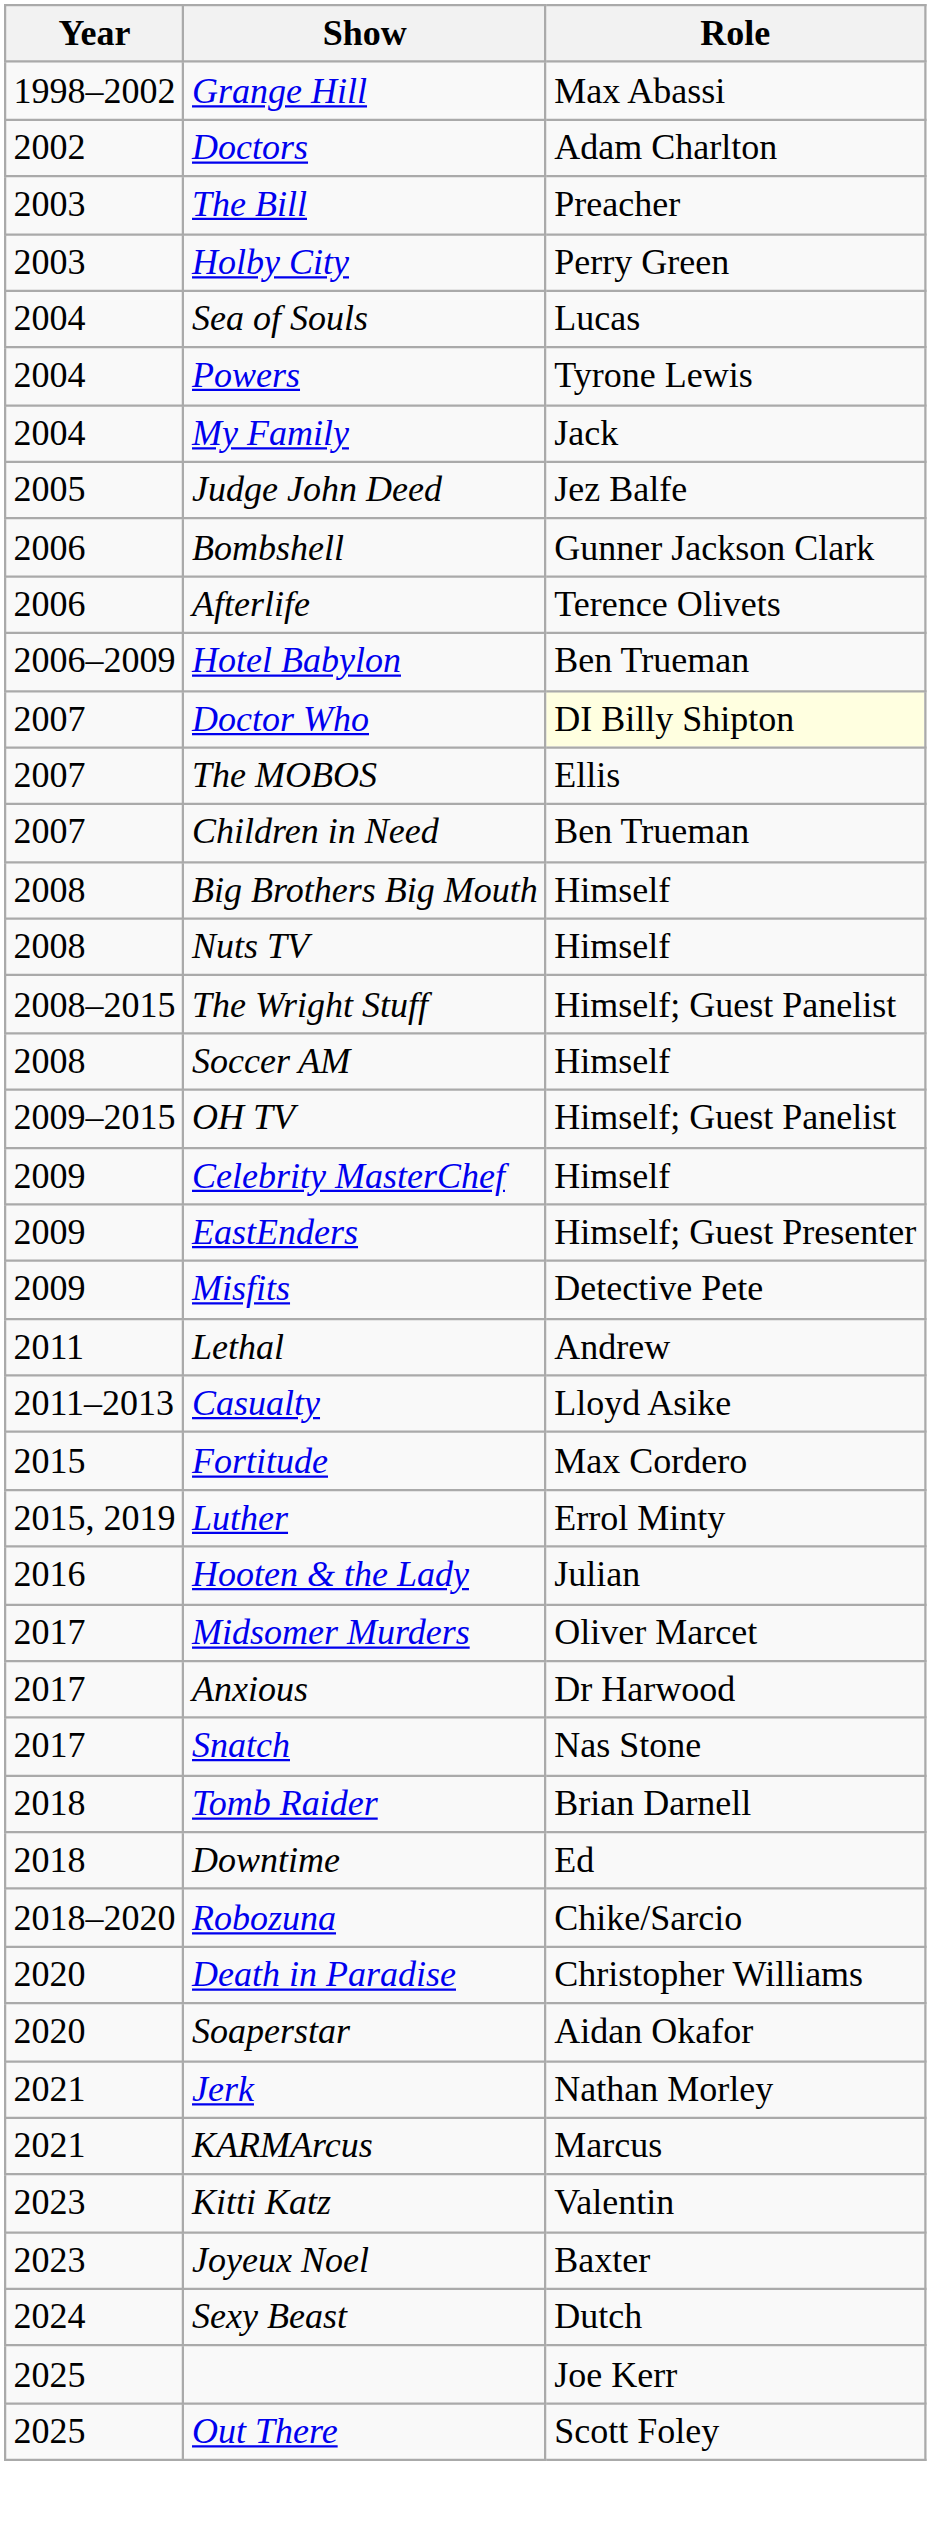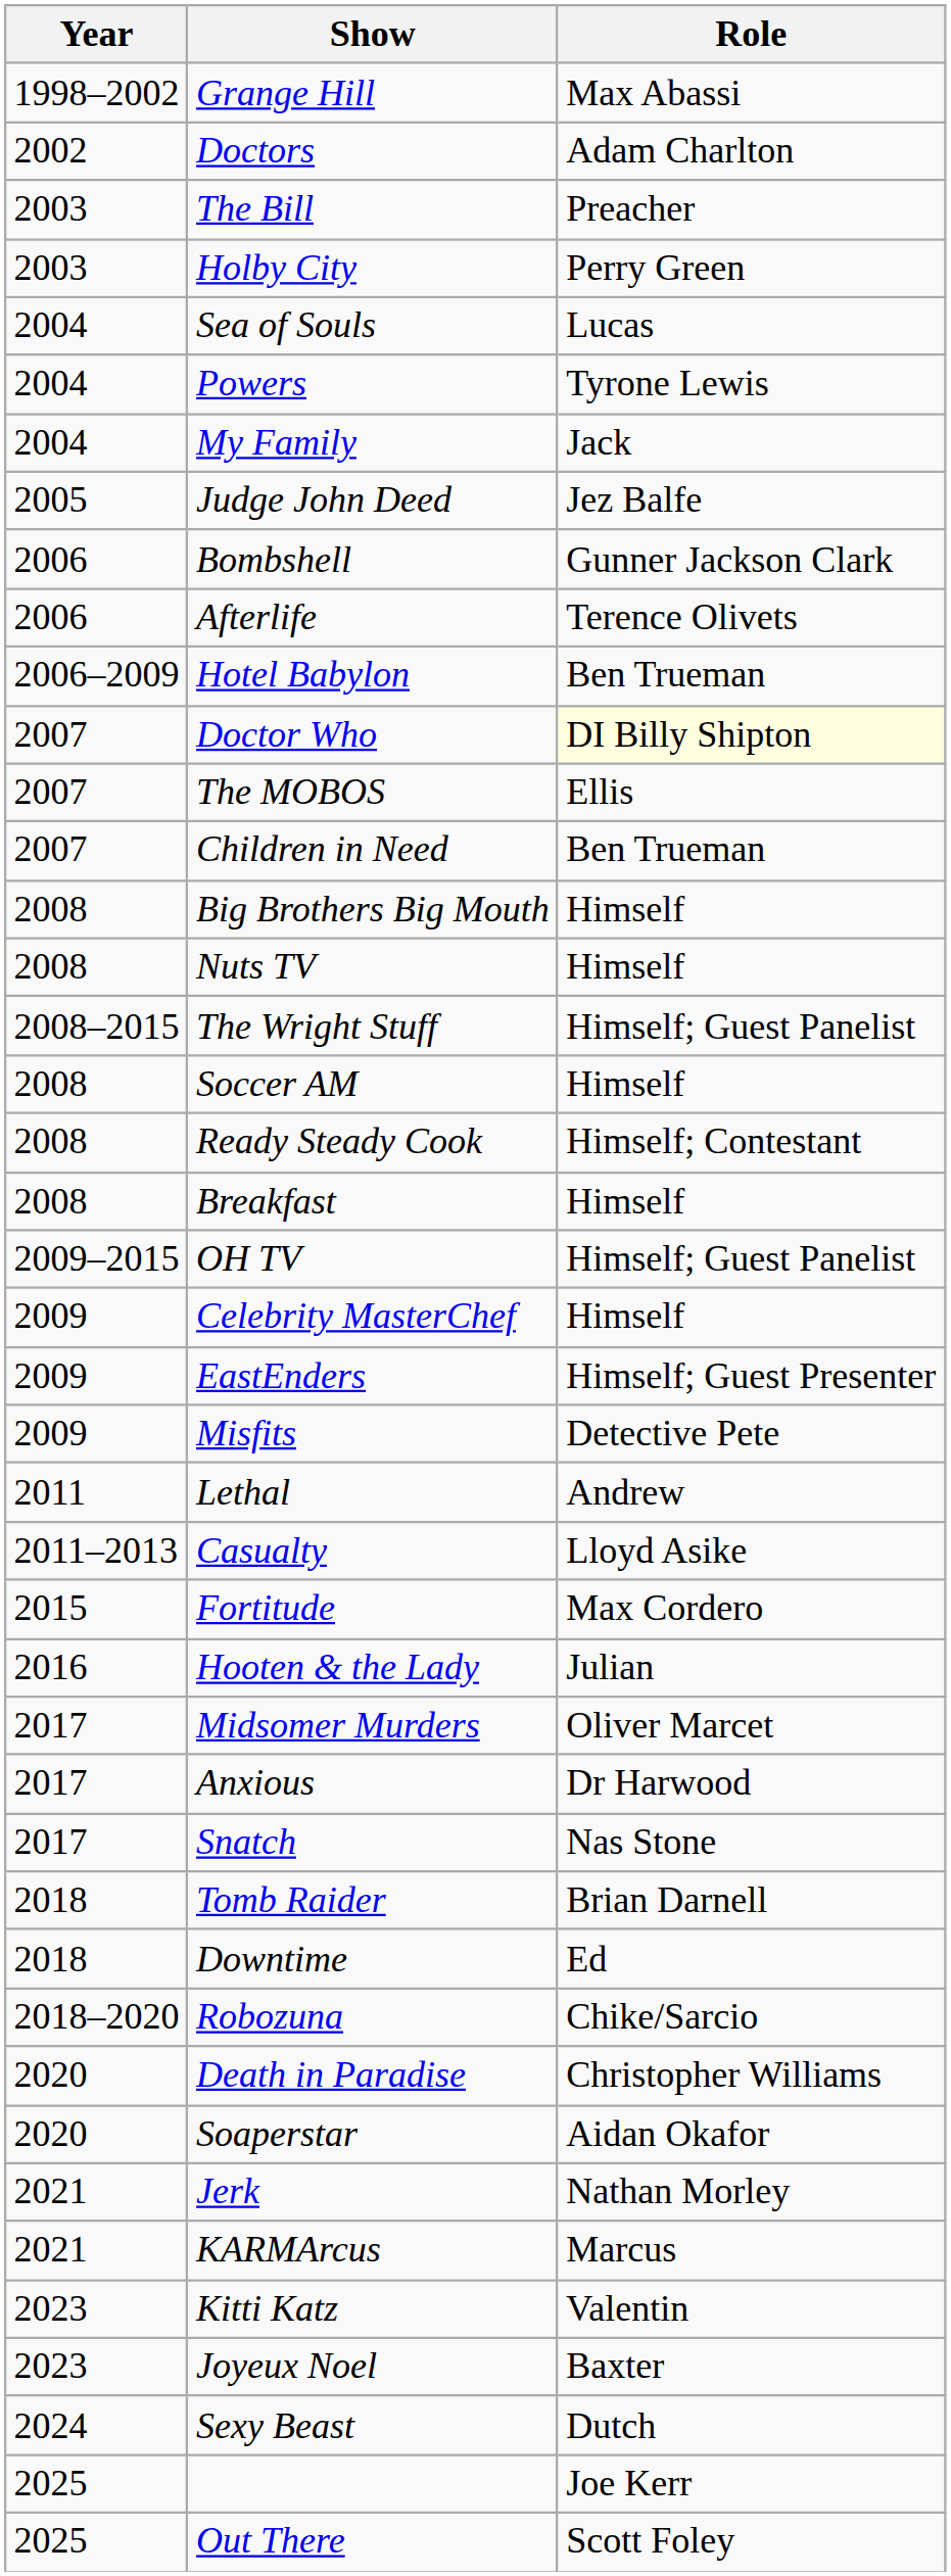+ row: 2008 | Ready Steady Cook | Himself; Contestant
+ row: 2008 | Breakfast | Himself
- row: 2015, 2019 | Luther | Errol Minty
